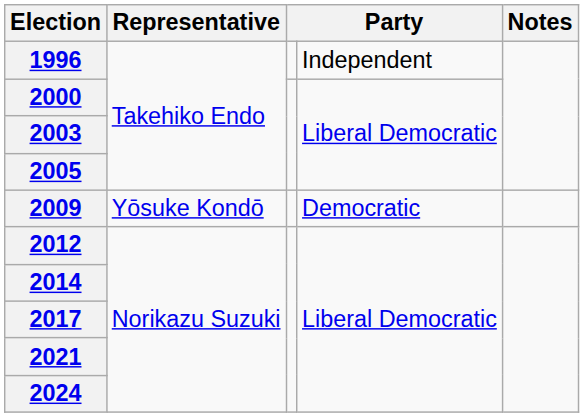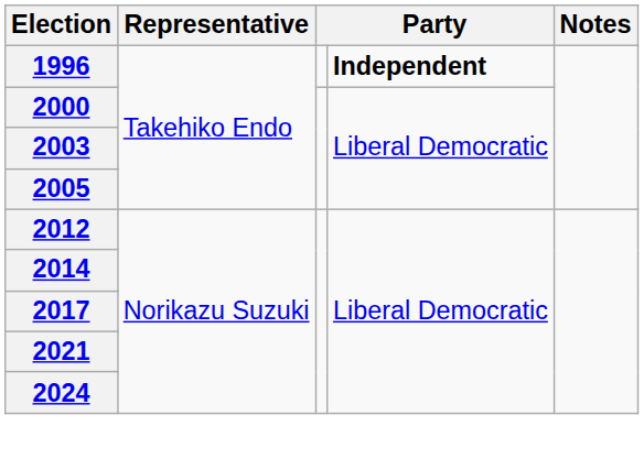1996 | column 4: normal -> bold
- row: 2009 | Yōsuke Kondō | Democratic
